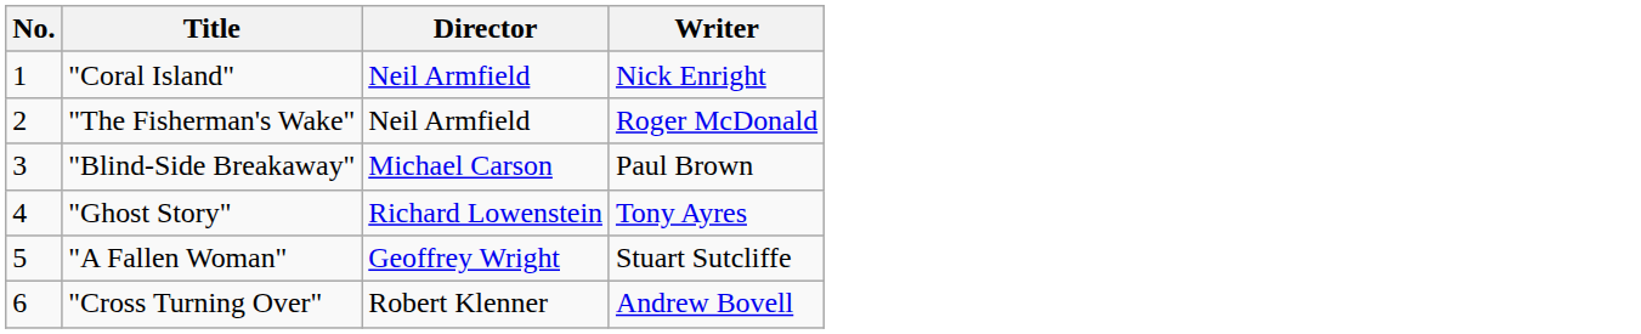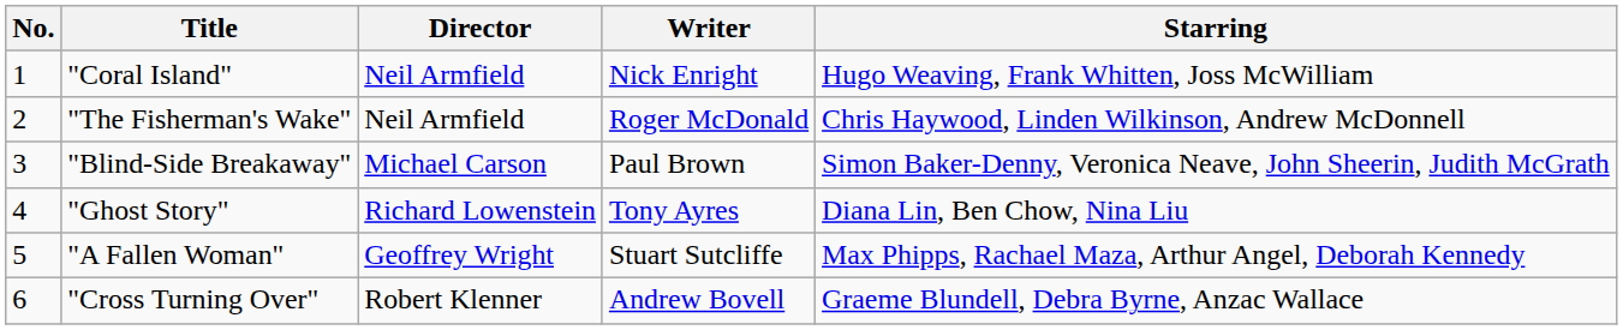+ column: Starring | Hugo Weaving, Frank Whitten, Joss McWilliam | Chris Haywood, Linden Wilkinson, Andrew McDonnell | Simon Baker-Denny, Veronica Neave, John Sheerin, Judith McGrath | Diana Lin, Ben Chow, Nina Liu | Max Phipps, Rachael Maza, Arthur Angel, Deborah Kennedy | Graeme Blundell, Debra Byrne, Anzac Wallace
